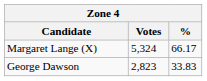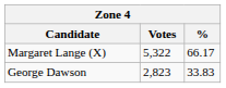Margaret Lange (X) | Votes: 5,324 -> 5,322
